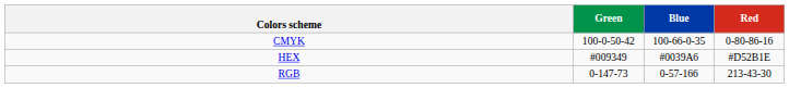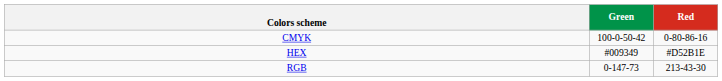- column: Blue | 100-66-0-35 | #0039A6 | 0-57-166
